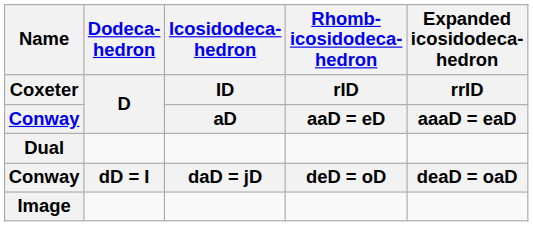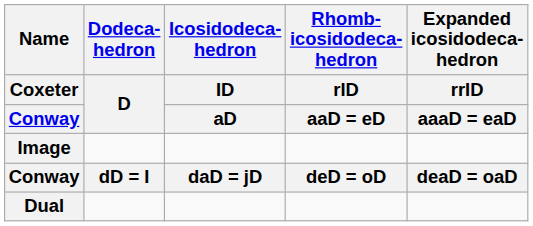rows swapped: Image <-> Dual
